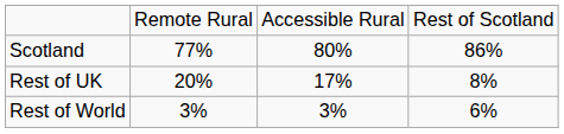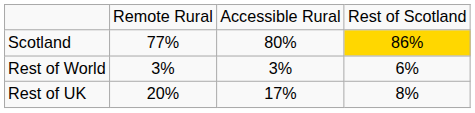Scotland | column 4: no background -> gold background
rows swapped: Rest of UK <-> Rest of World
